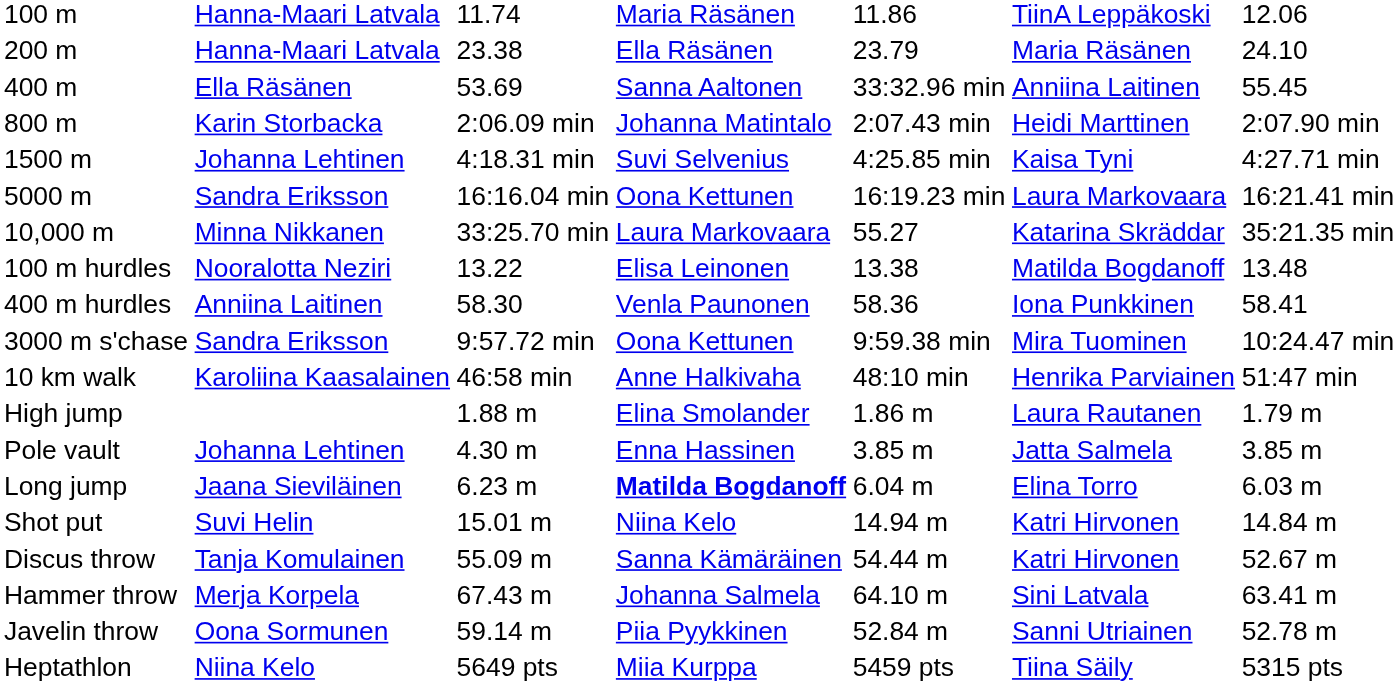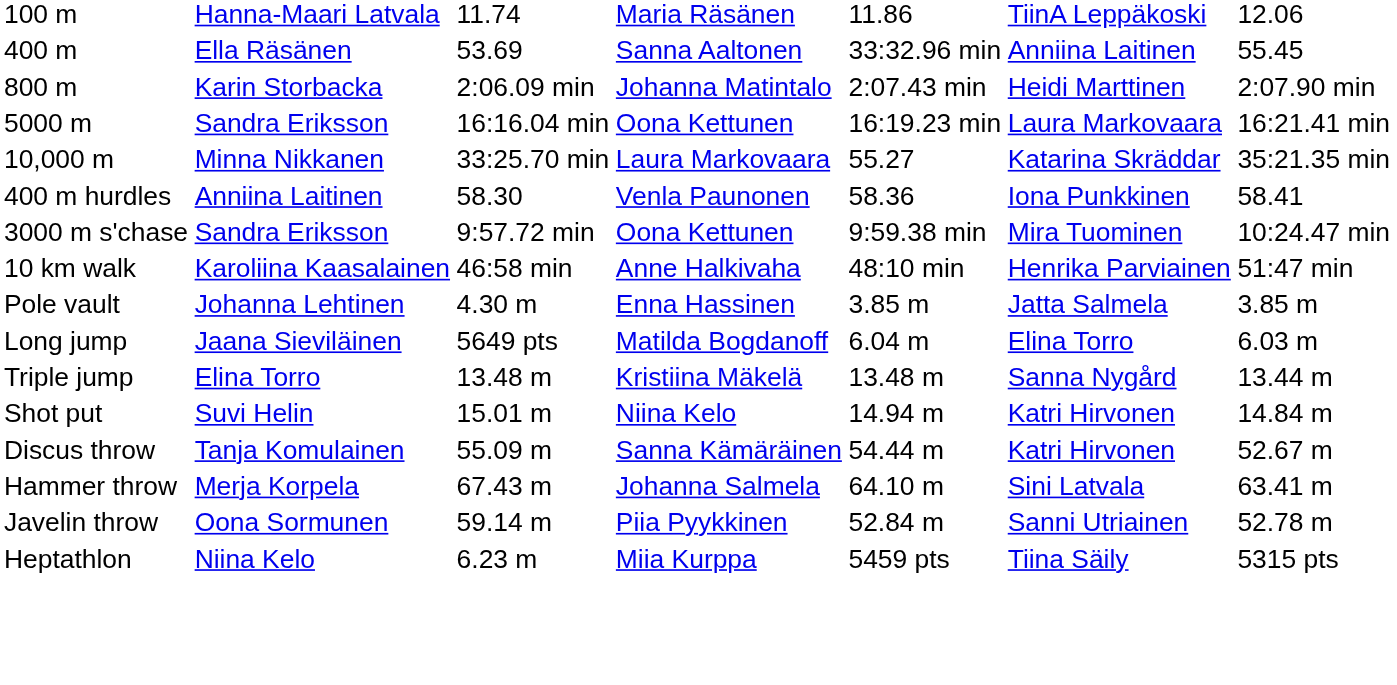- row: 200 m | Hanna-Maari Latvala | 23.38 | Ella Räsänen | 23.79 | Maria Räsänen | 24.10
- row: 1500 m | Johanna Lehtinen | 4:18.31 min | Suvi Selvenius | 4:25.85 min | Kaisa Tyni | 4:27.71 min
- row: 100 m hurdles | Nooralotta Neziri | 13.22 | Elisa Leinonen | 13.38 | Matilda Bogdanoff | 13.48
- row: High jump | 1.88 m | Elina Smolander | 1.86 m | Laura Rautanen | 1.79 m
Long jump | column 3: 6.23 m -> 5649 pts
Long jump | column 4: bold -> normal
+ row: Triple jump | Elina Torro | 13.48 m | Kristiina Mäkelä | 13.48 m | Sanna Nygård | 13.44 m
Heptathlon | column 3: 5649 pts -> 6.23 m
